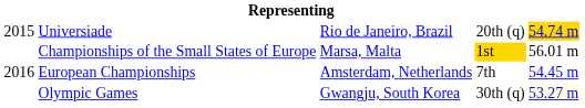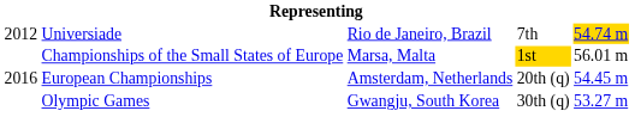Universiade | column 1: 2015 -> 2012
Universiade | column 4: 20th (q) -> 7th
European Championships | column 4: 7th -> 20th (q)
Olympic Games | column 5: lightyellow background -> no background
